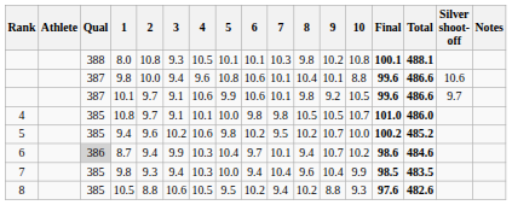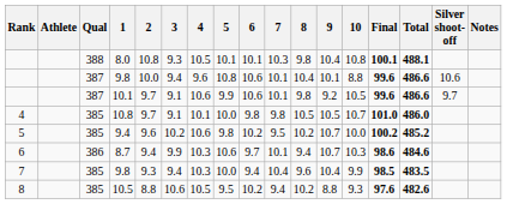8.0 | 9: 10.2 -> 10.4
8.7 | Qual: lightgrey background -> no background
8.7 | 5: 10.4 -> 10.6
8.7 | 10: 10.2 -> 10.3
